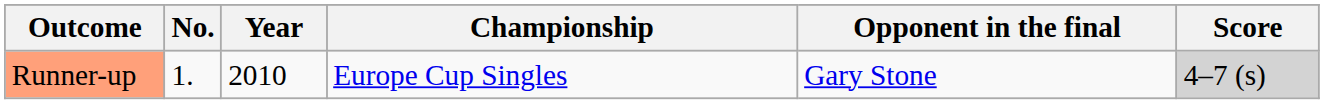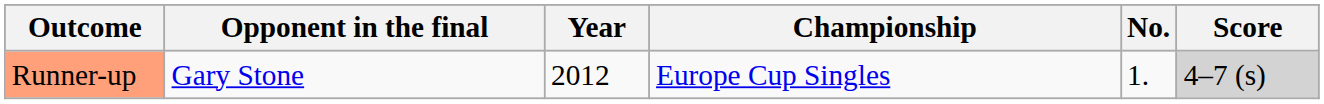columns swapped: No. <-> Opponent in the final
Runner-up | Year: 2010 -> 2012
